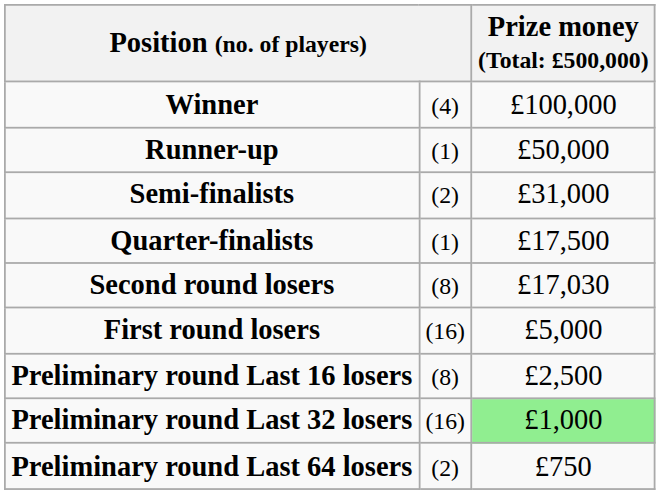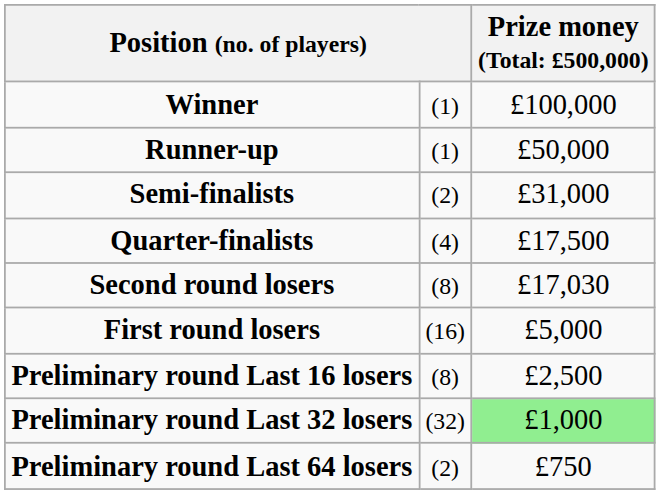Winner | column 2: (4) -> (1)
Quarter-finalists | column 2: (1) -> (4)
Preliminary round Last 32 losers | column 2: (16) -> (32)
